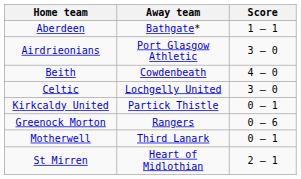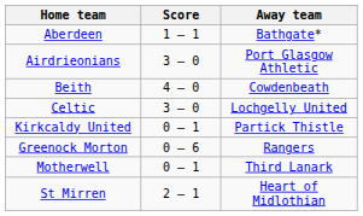columns swapped: Score <-> Away team
